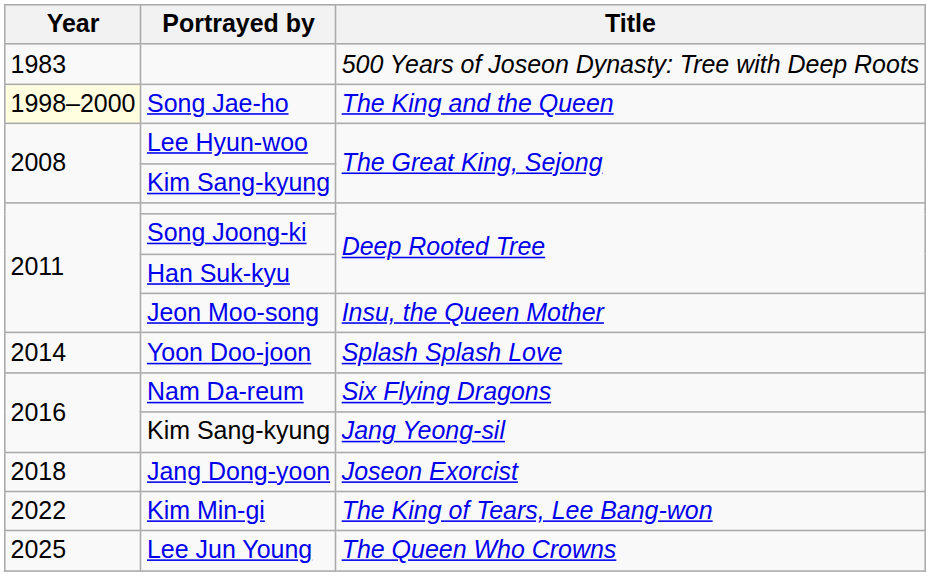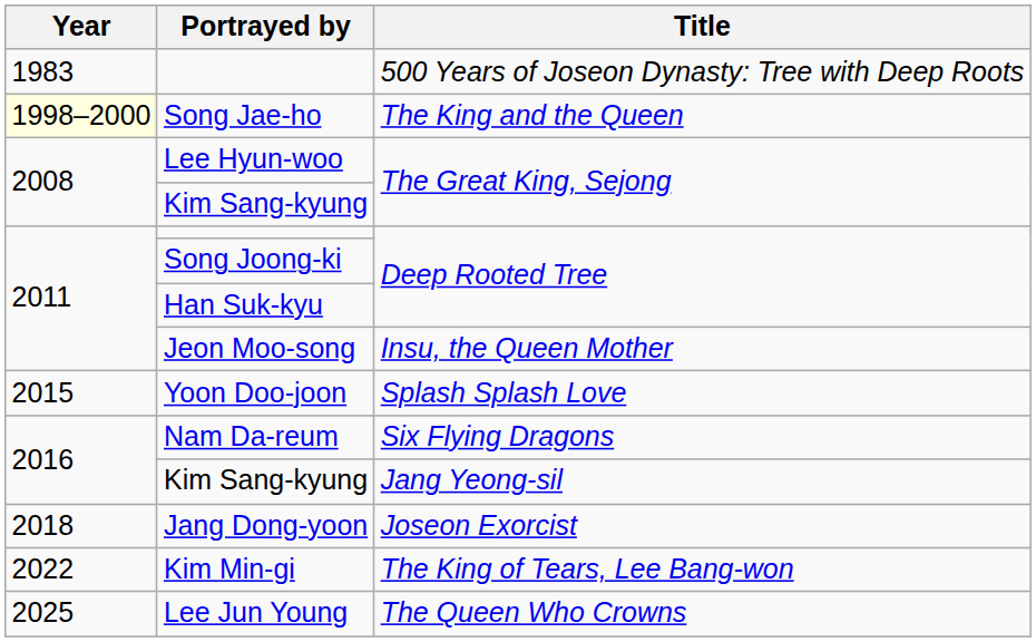Yoon Doo-joon | Year: 2014 -> 2015
